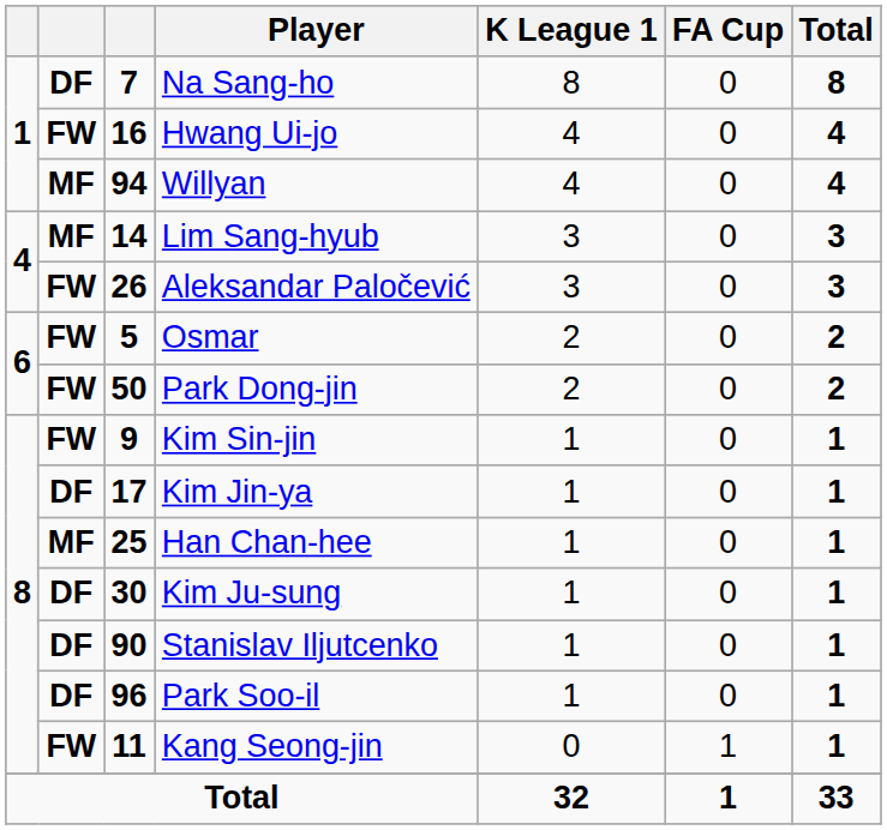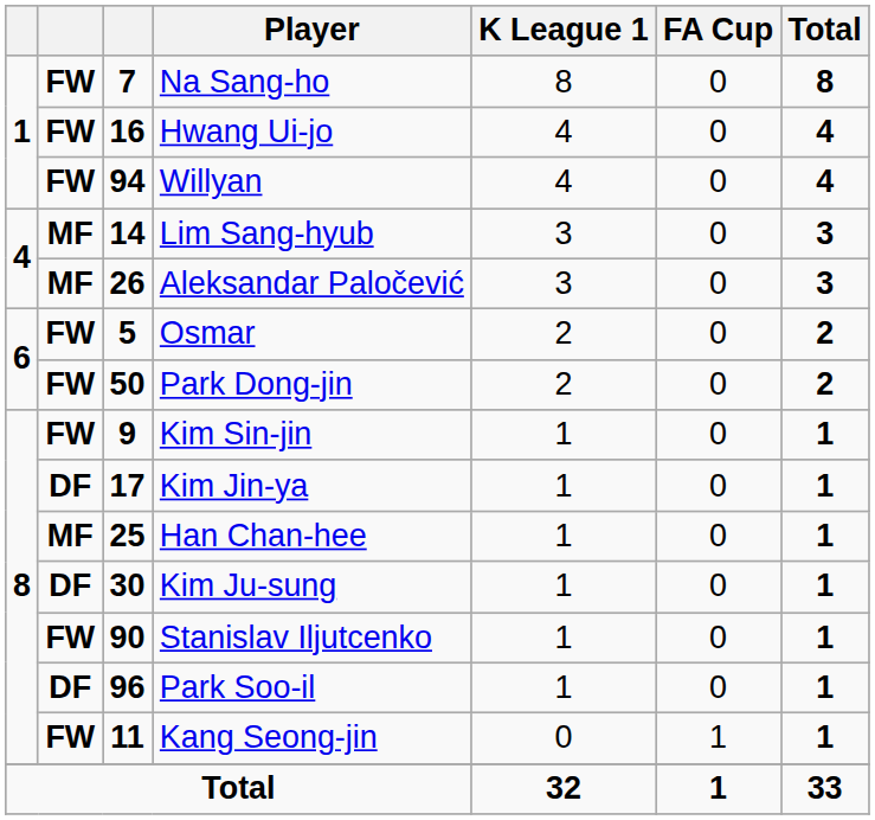Na Sang-ho | column 2: DF -> FW
Willyan | column 2: MF -> FW
Aleksandar Paločević | column 2: FW -> MF
Stanislav Iljutcenko | column 2: DF -> FW
